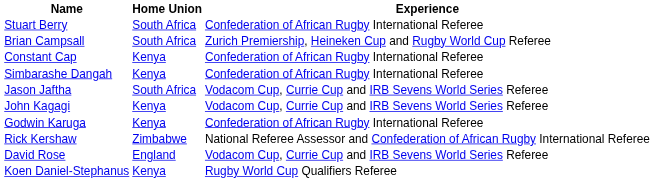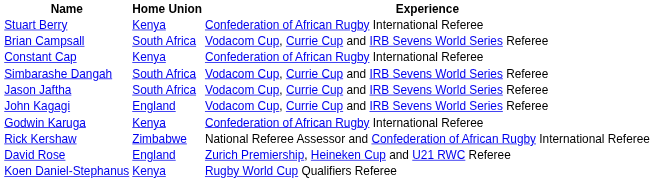Stuart Berry | Home Union: South Africa -> Kenya
Brian Campsall | Experience: Zurich Premiership, Heineken Cup and Rugby World Cup Referee -> Vodacom Cup, Currie Cup and IRB Sevens World Series Referee
Simbarashe Dangah | Home Union: Kenya -> South Africa
Simbarashe Dangah | Experience: Confederation of African Rugby International Referee -> Vodacom Cup, Currie Cup and IRB Sevens World Series Referee
John Kagagi | Home Union: Kenya -> England
David Rose | Experience: Vodacom Cup, Currie Cup and IRB Sevens World Series Referee -> Zurich Premiership, Heineken Cup and U21 RWC Referee
